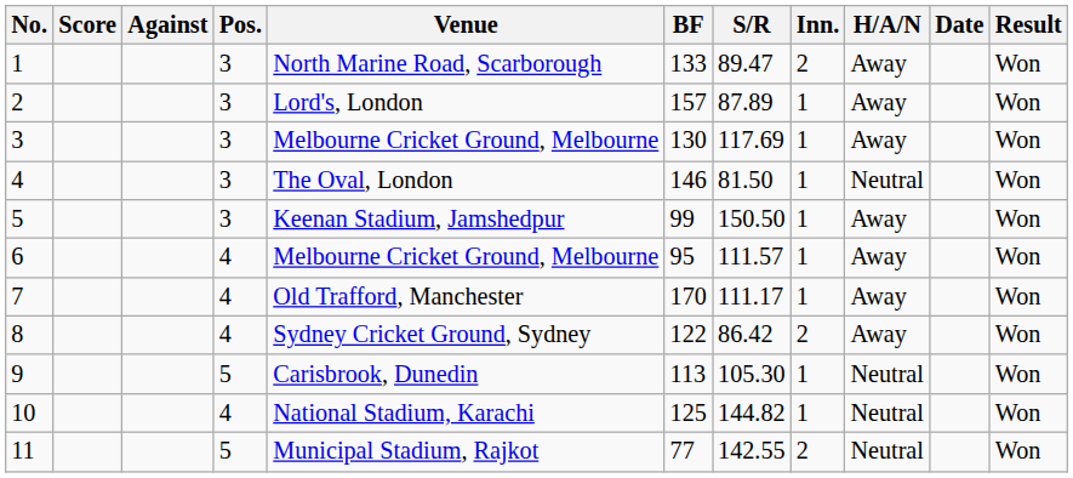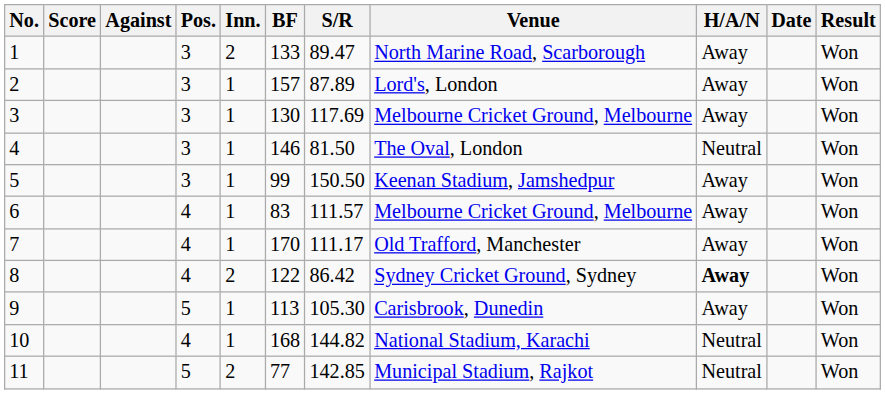columns swapped: Inn. <-> Venue
6 | BF: 95 -> 83
8 | H/A/N: normal -> bold
9 | H/A/N: Neutral -> Away
10 | BF: 125 -> 168
11 | S/R: 142.55 -> 142.85
